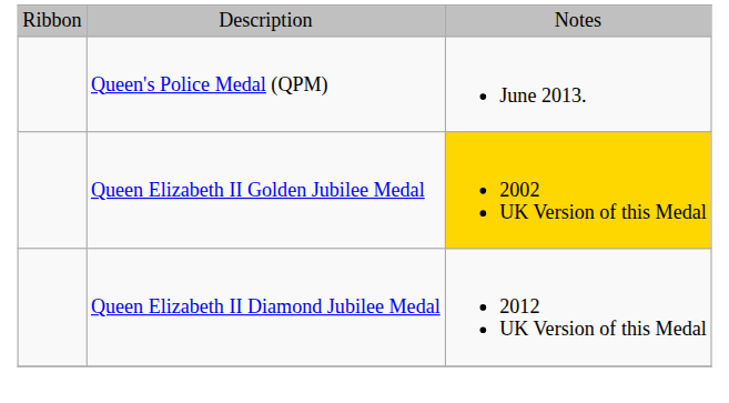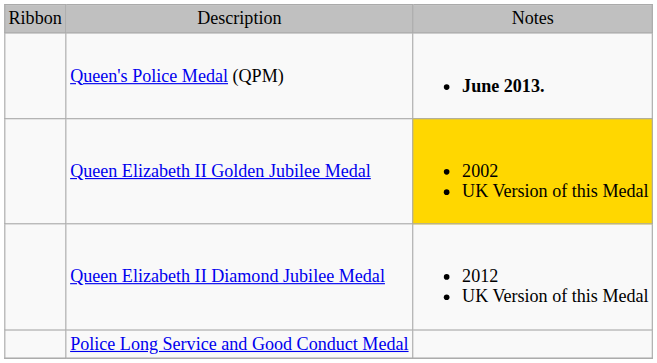Queen's Police Medal (QPM) | column 3: normal -> bold
+ row: Police Long Service and Good Conduct Medal
